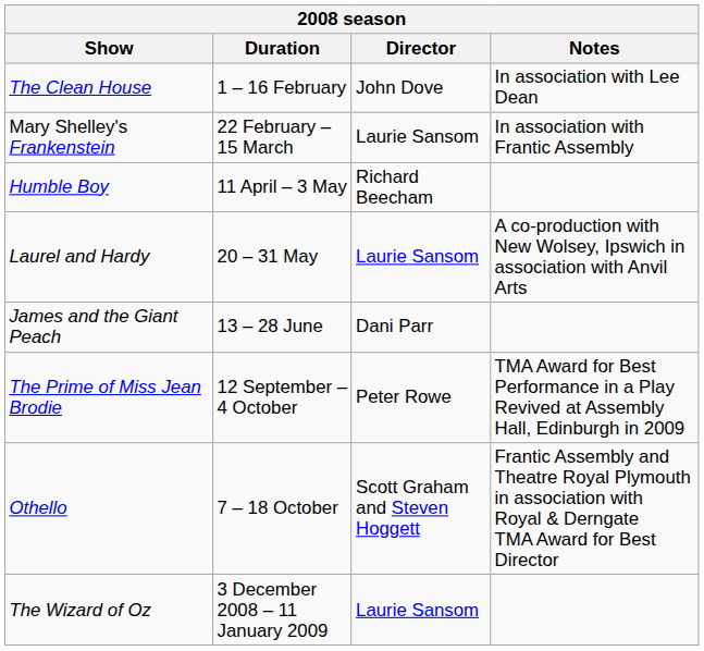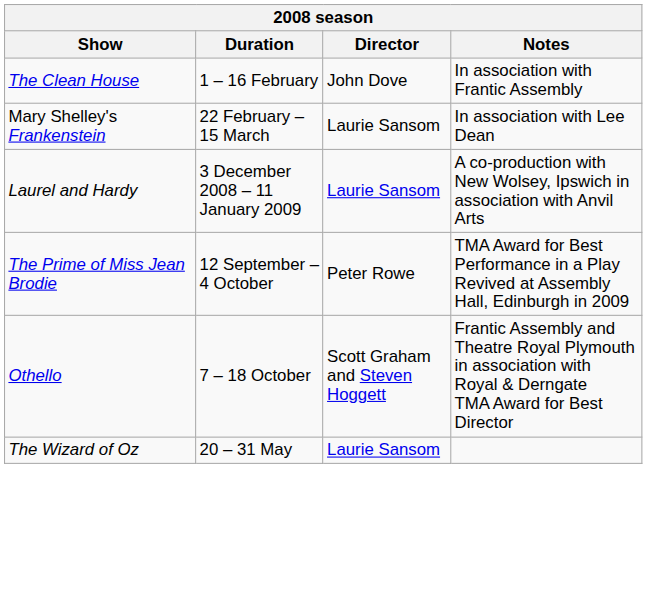The Clean House | Notes: In association with Lee Dean -> In association with Frantic Assembly
Mary Shelley's Frankenstein | Notes: In association with Frantic Assembly -> In association with Lee Dean
- row: Humble Boy | 11 April – 3 May | Richard Beecham
Laurel and Hardy | Duration: 20 – 31 May -> 3 December 2008 – 11 January 2009
- row: James and the Giant Peach | 13 – 28 June | Dani Parr
The Wizard of Oz | Duration: 3 December 2008 – 11 January 2009 -> 20 – 31 May
